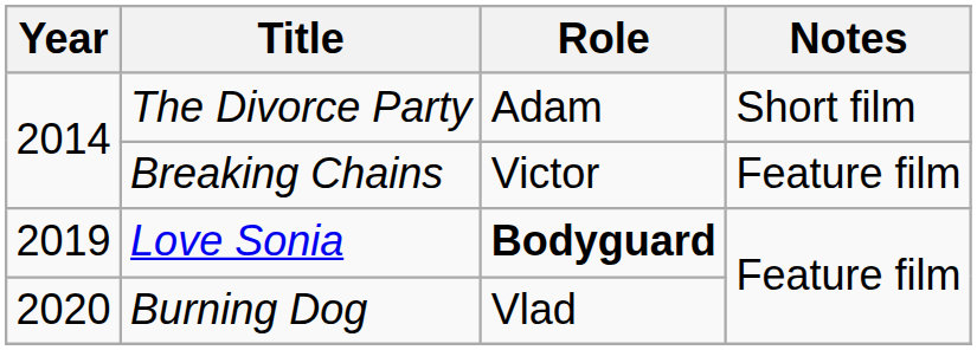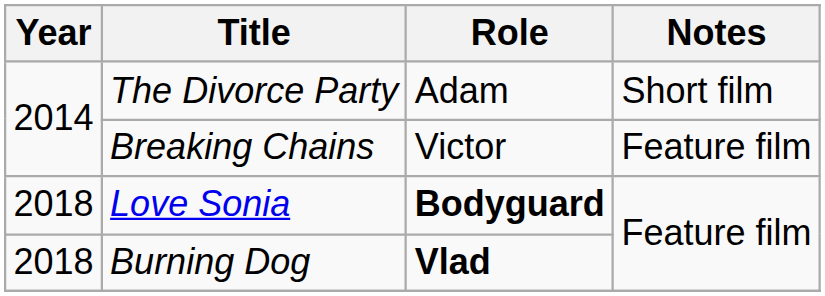Love Sonia | Year: 2019 -> 2018
Burning Dog | Year: 2020 -> 2018
Burning Dog | Role: normal -> bold
